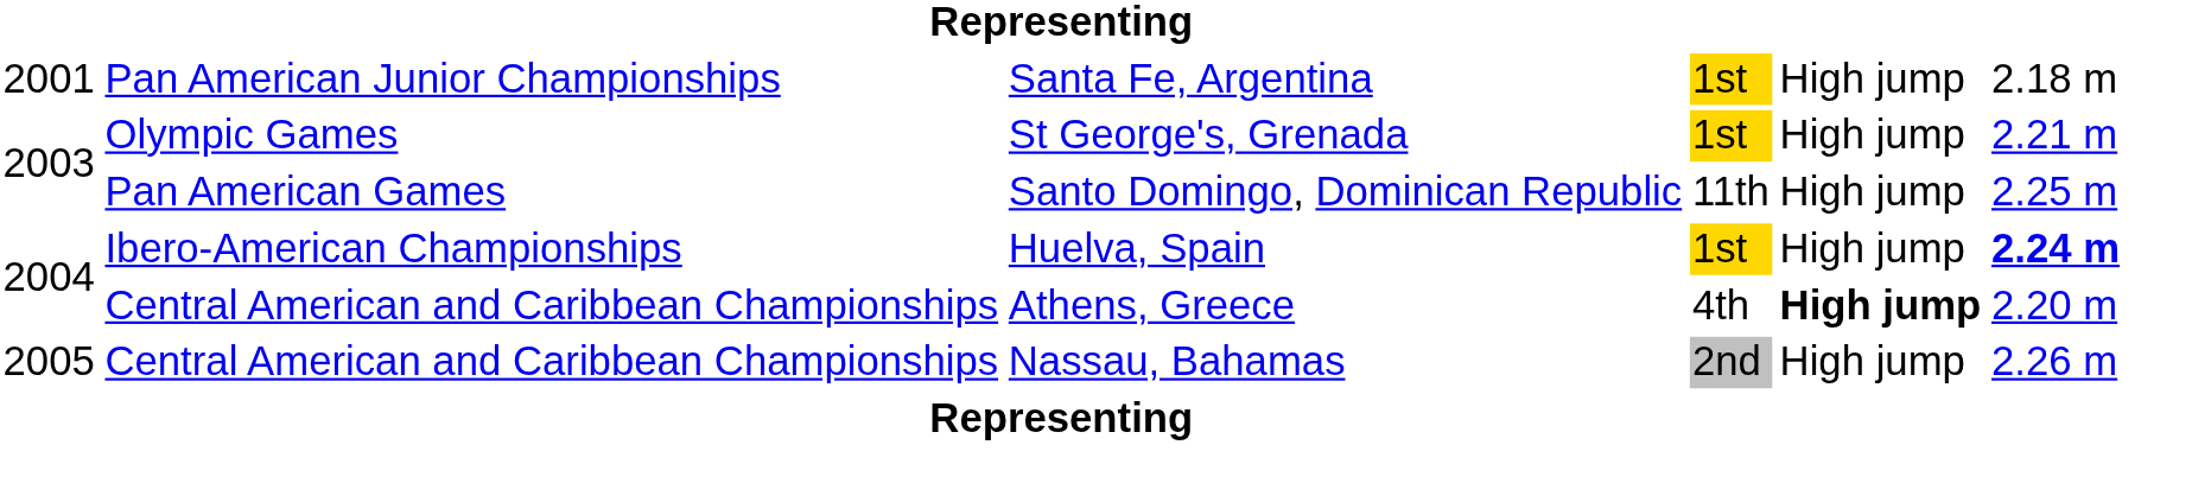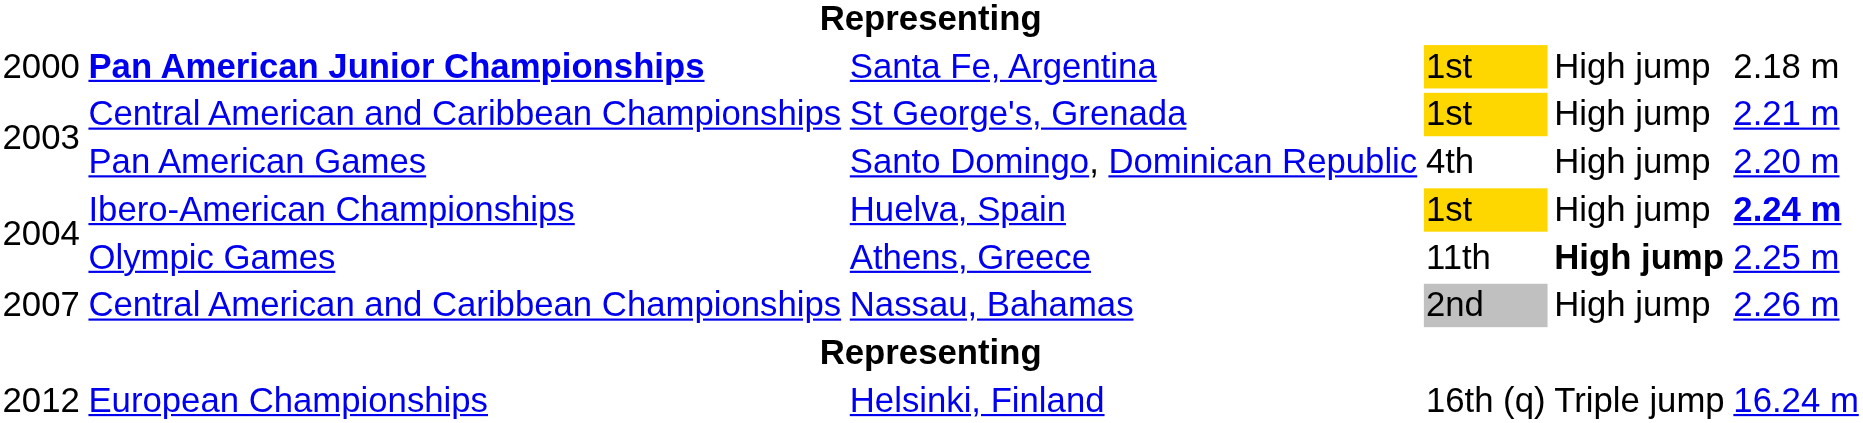Santa Fe, Argentina | column 1: 2001 -> 2000
Santa Fe, Argentina | column 2: normal -> bold
St George's, Grenada | column 2: Olympic Games -> Central American and Caribbean Championships
Santo Domingo, Dominican Republic | column 4: 11th -> 4th
Santo Domingo, Dominican Republic | column 6: 2.25 m -> 2.20 m
Athens, Greece | column 2: Central American and Caribbean Championships -> Olympic Games
Athens, Greece | column 4: 4th -> 11th
Athens, Greece | column 6: 2.20 m -> 2.25 m
Nassau, Bahamas | column 1: 2005 -> 2007
+ row: 2012 | European Championships | Helsinki, Finland | 16th (q) | Triple jump | 16.24 m
